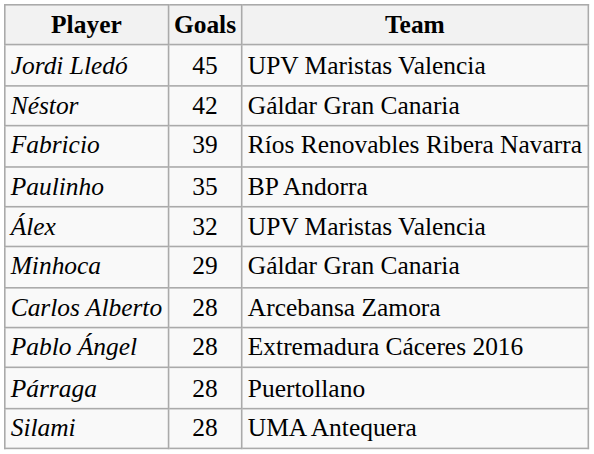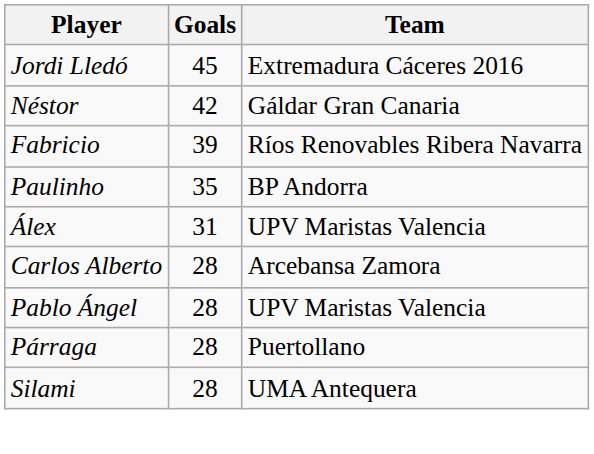Jordi Lledó | Team: UPV Maristas Valencia -> Extremadura Cáceres 2016
Álex | Goals: 32 -> 31
- row: Minhoca | 29 | Gáldar Gran Canaria
Pablo Ángel | Team: Extremadura Cáceres 2016 -> UPV Maristas Valencia
